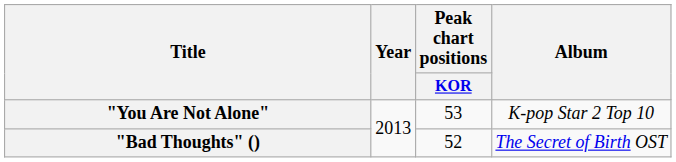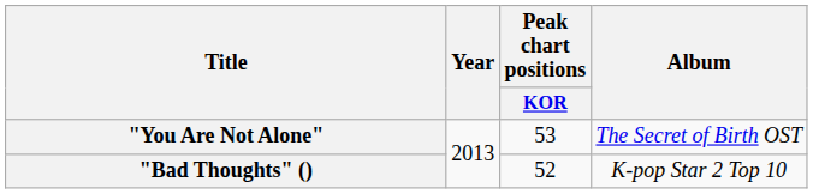"You Are Not Alone" | Album: K-pop Star 2 Top 10 -> The Secret of Birth OST
"Bad Thoughts" () | Album: The Secret of Birth OST -> K-pop Star 2 Top 10
